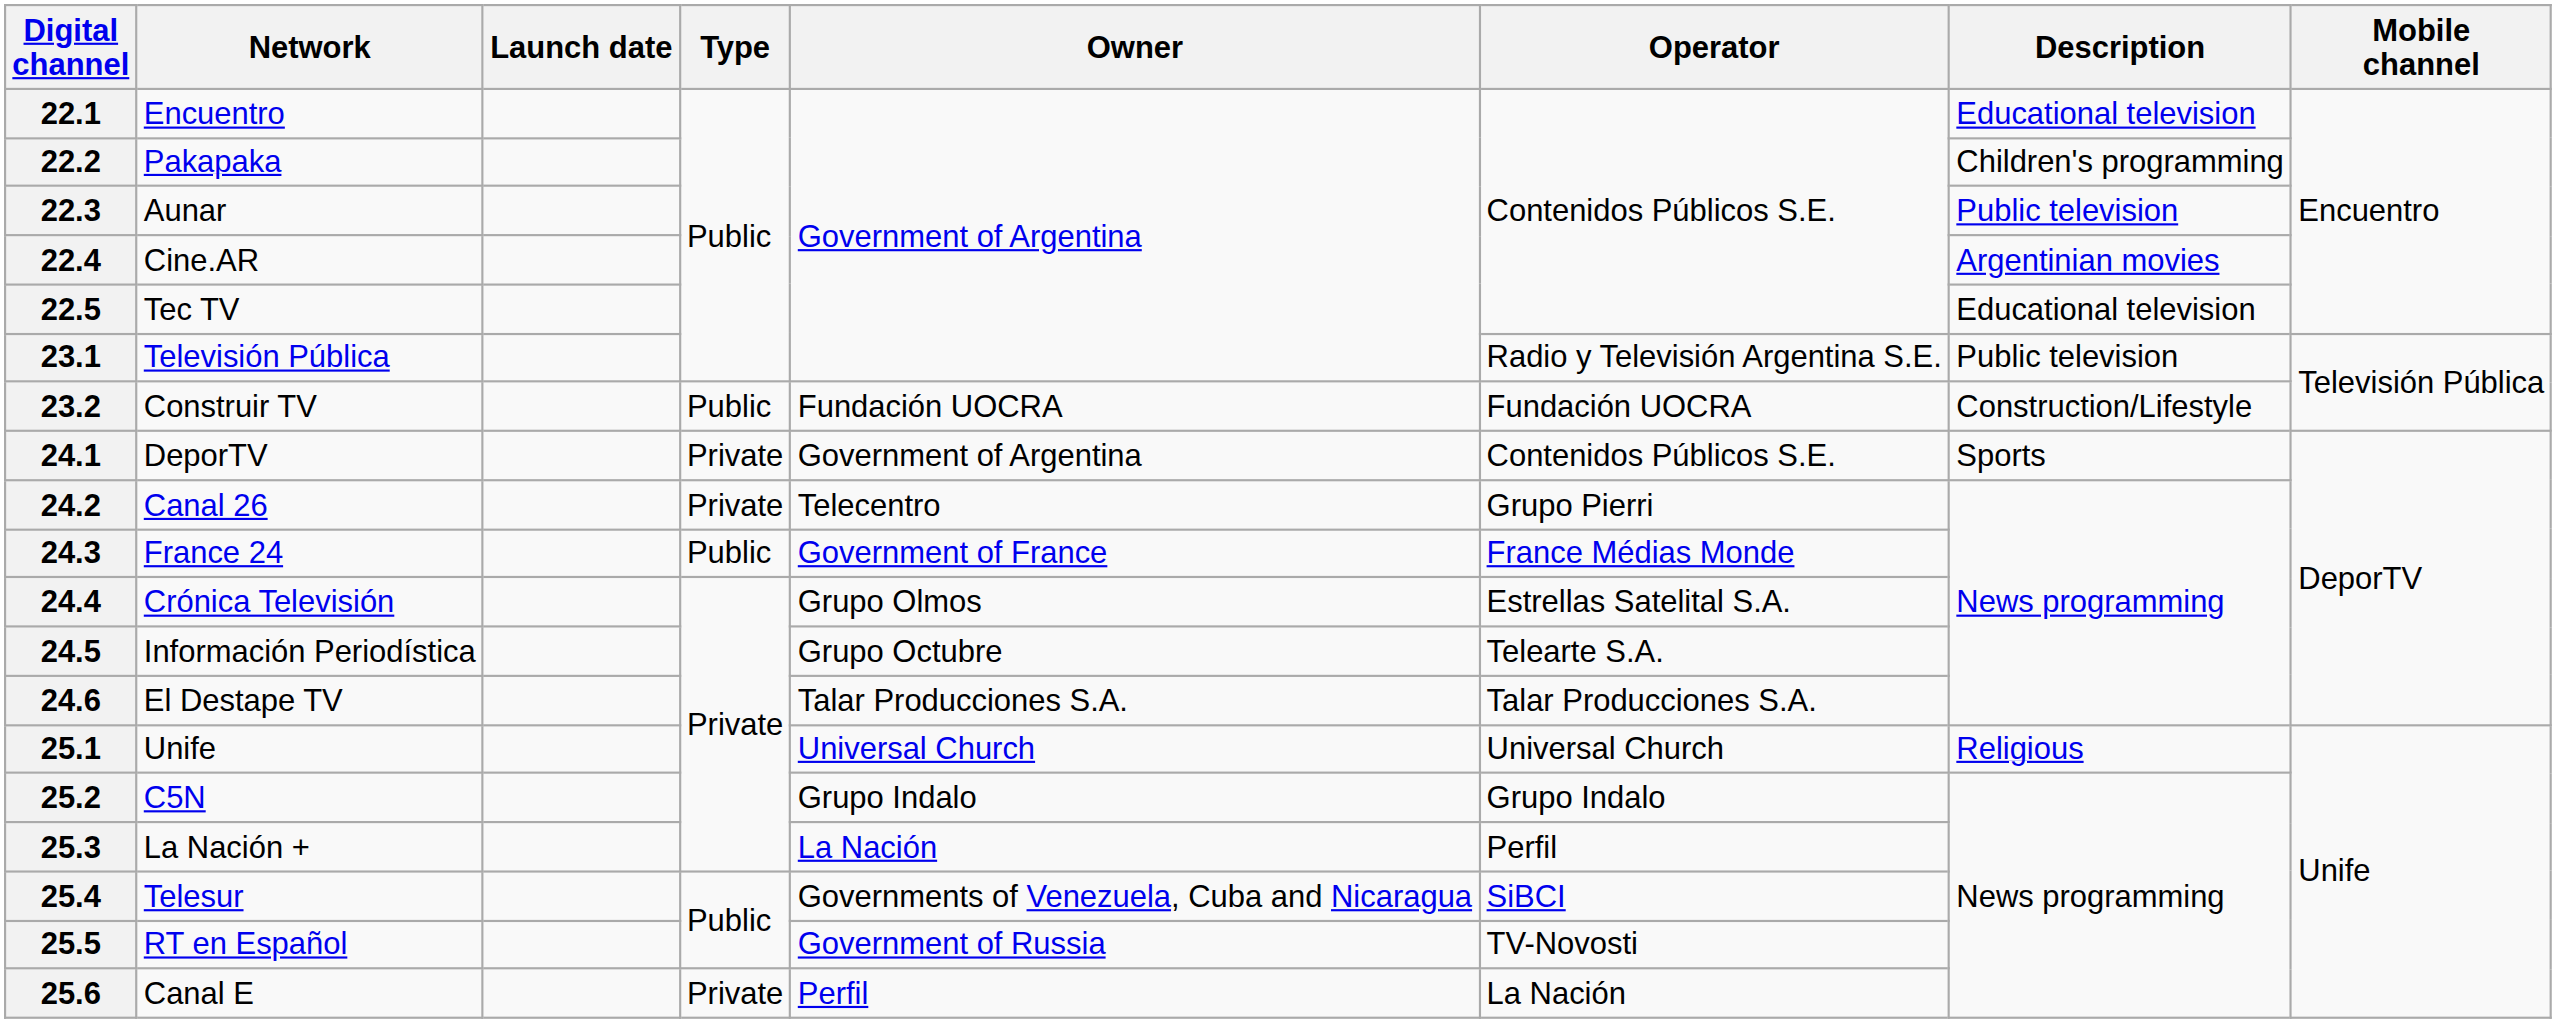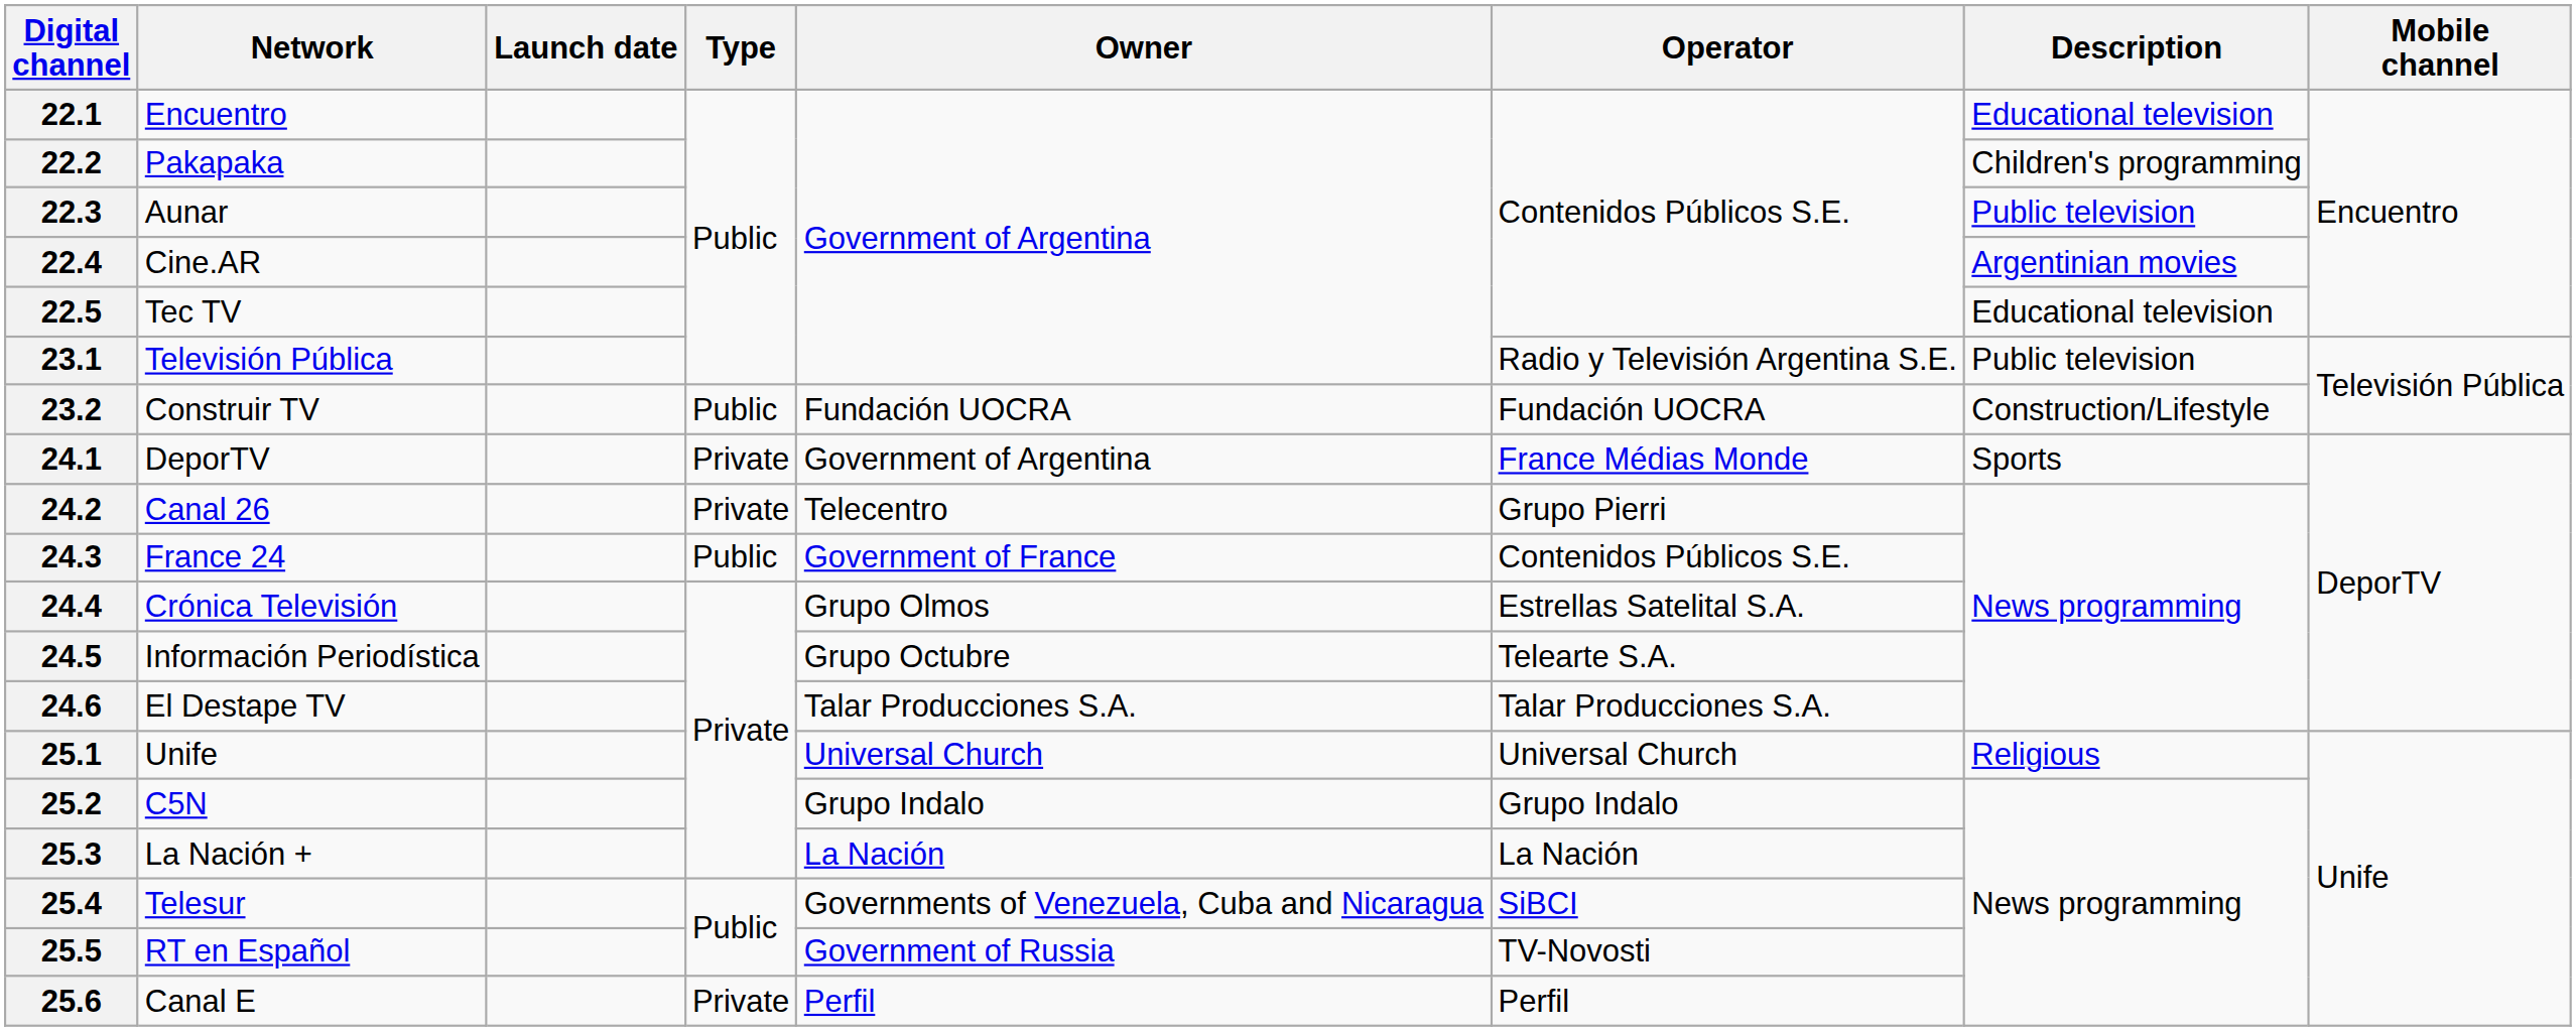24.1 | Operator: Contenidos Públicos S.E. -> France Médias Monde
24.3 | Operator: France Médias Monde -> Contenidos Públicos S.E.
25.3 | Operator: Perfil -> La Nación
25.6 | Operator: La Nación -> Perfil
